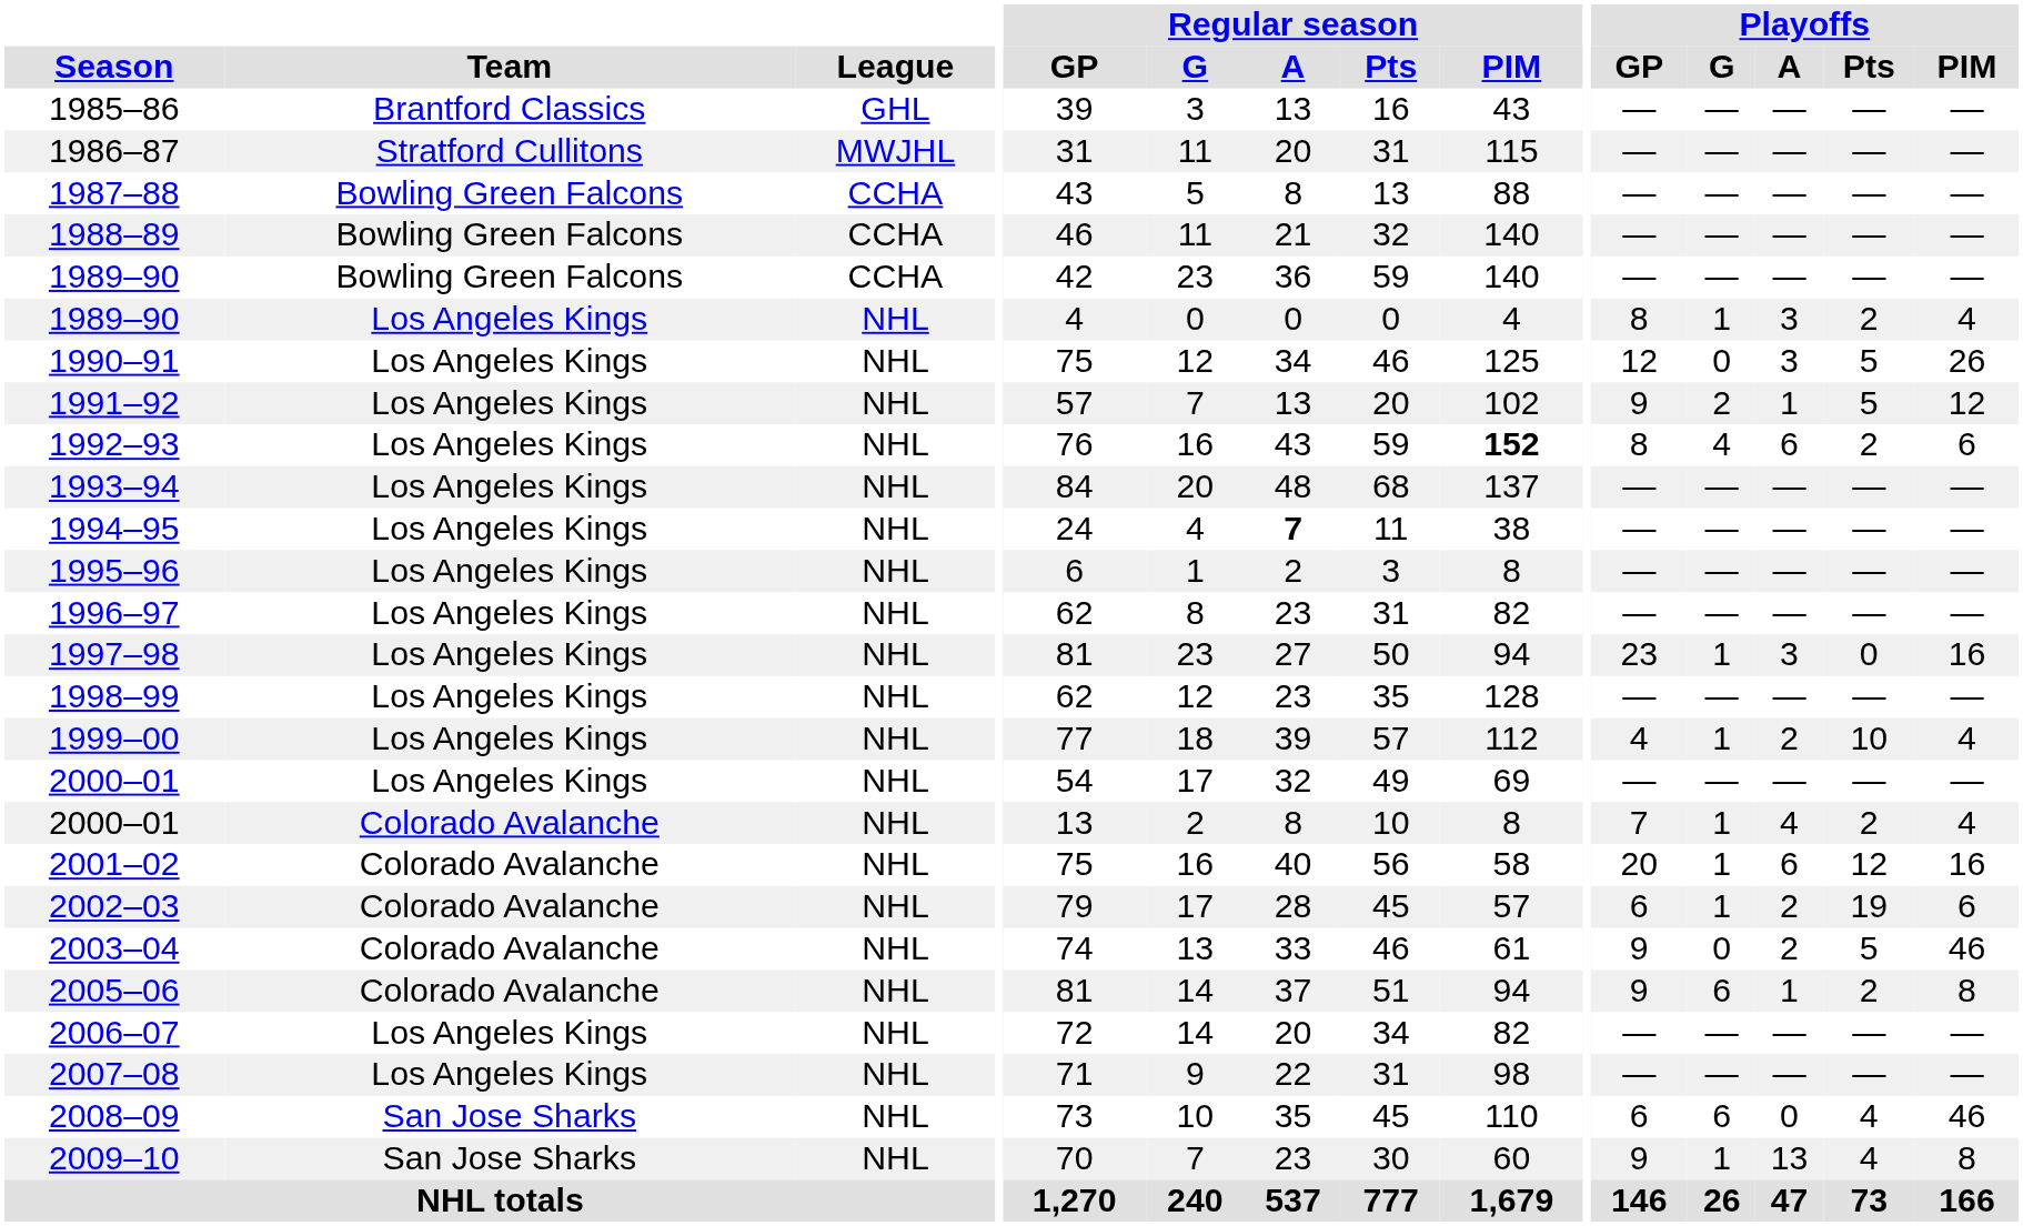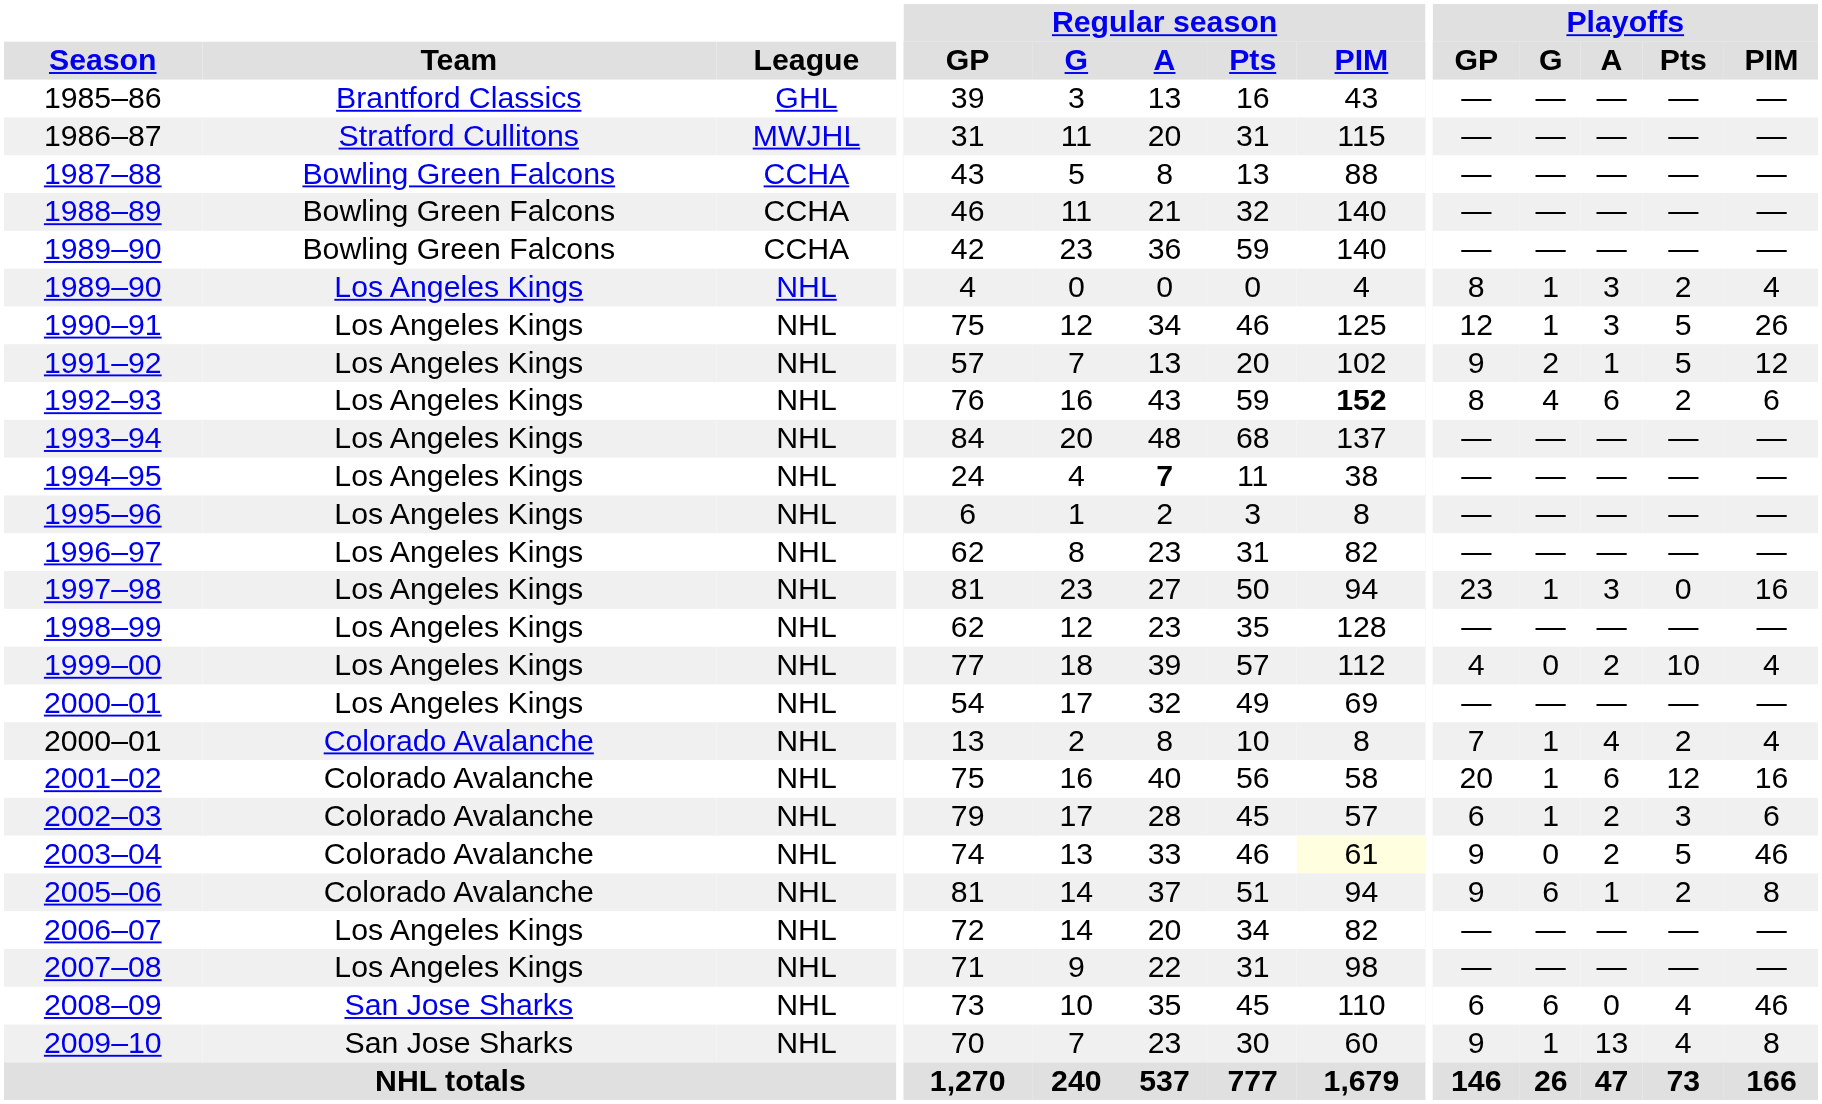1990–91 | Playoffs / G: 0 -> 1
1999–00 | Playoffs / G: 1 -> 0
2002–03 | Playoffs / Pts: 19 -> 3
2003–04 | Regular season / PIM: no background -> lightyellow background
